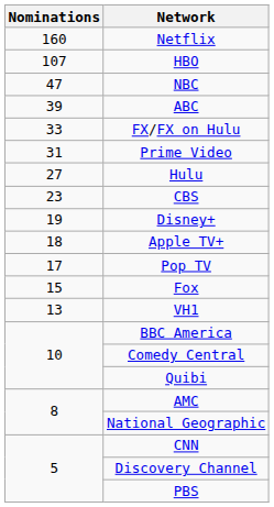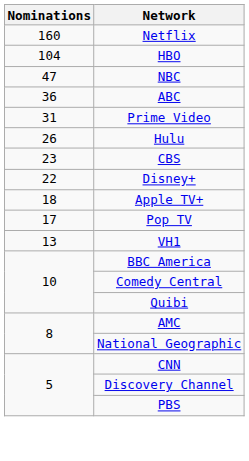HBO | Nominations: 107 -> 104
ABC | Nominations: 39 -> 36
- row: 33 | FX/FX on Hulu
Hulu | Nominations: 27 -> 26
Disney+ | Nominations: 19 -> 22
- row: 15 | Fox
